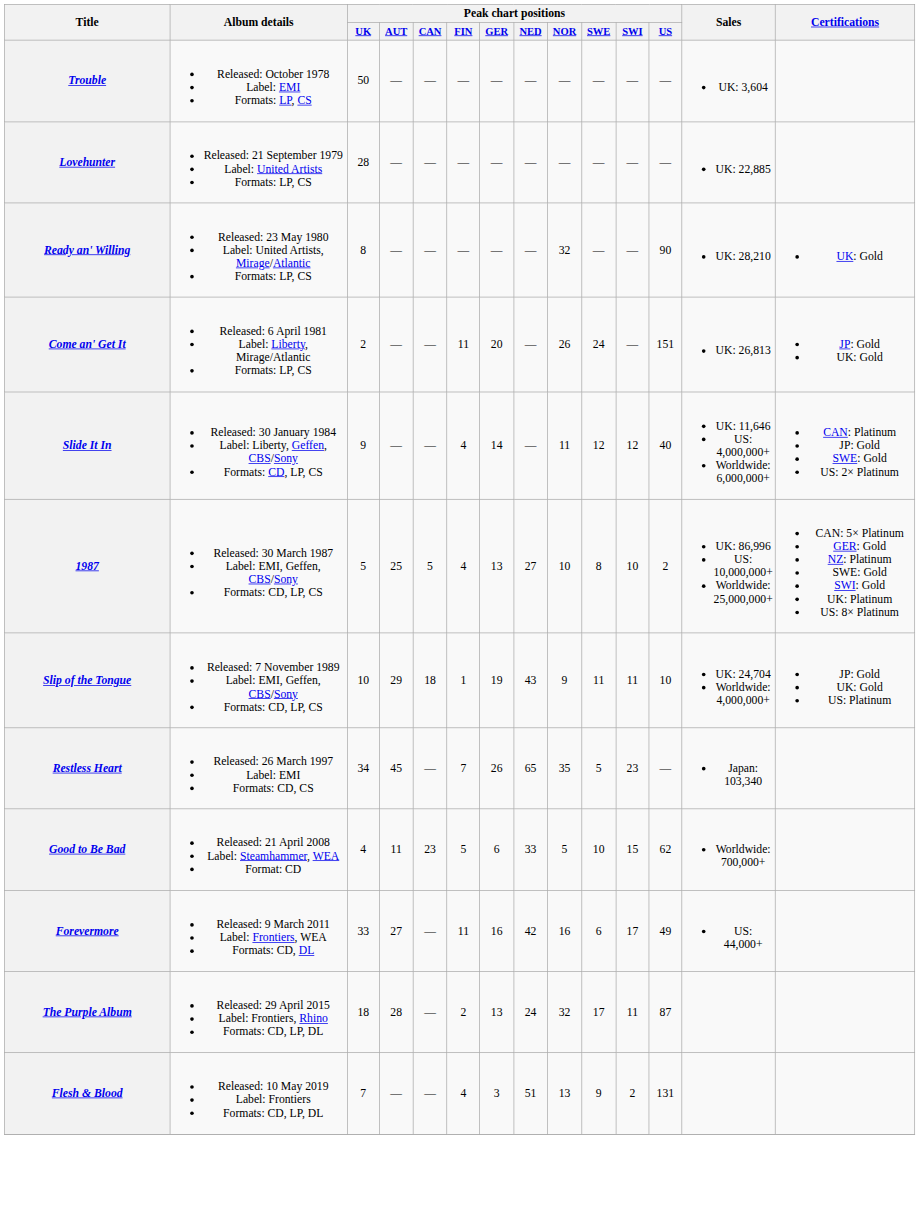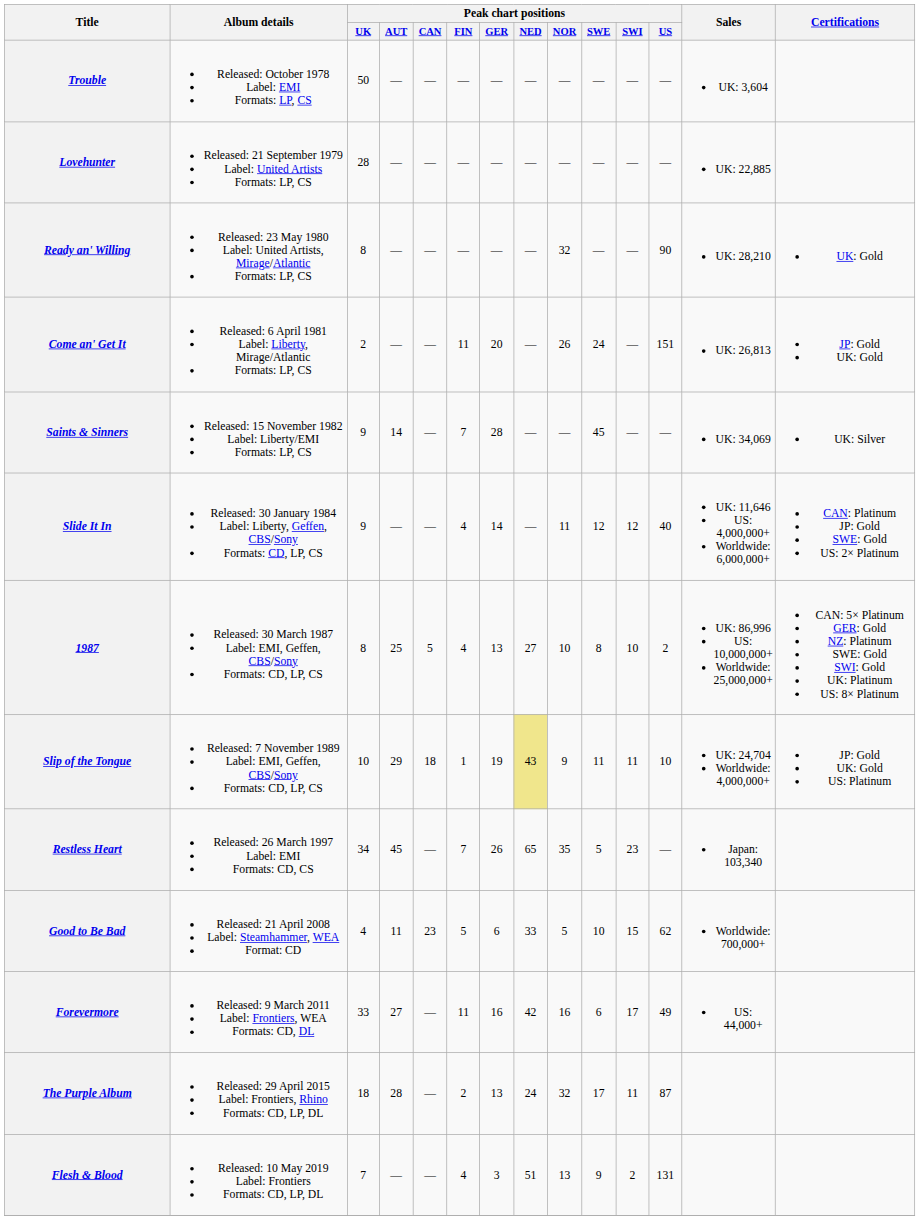+ row: Saints & Sinners | Released: 15 November 1982 Label: Liberty/EMI Formats: LP, CS | 9 | 14 | — | 7 | 28 | — | — | 45 | — | — | UK: 34,069 | UK: Silver
1987 | Peak chart positions / UK: 5 -> 8
Slip of the Tongue | Peak chart positions / NED: no background -> khaki background
